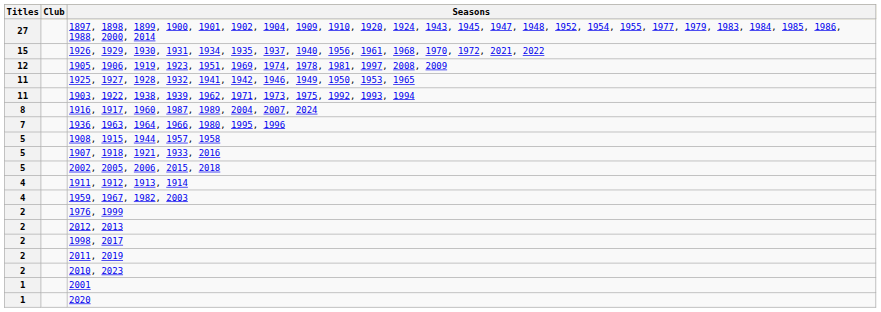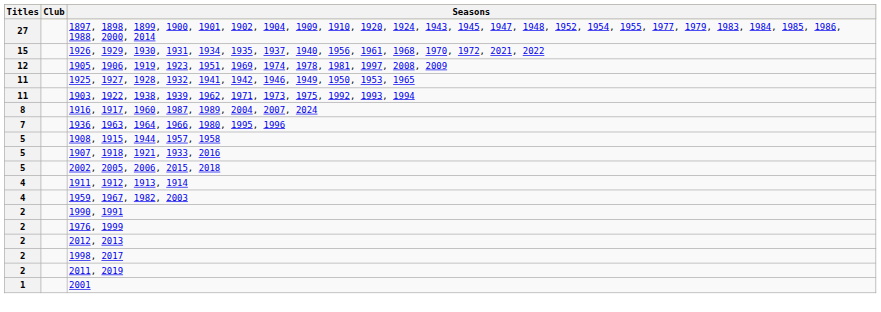+ row: 2 | 1990, 1991
- row: 2 | 2010, 2023
- row: 1 | 2020
